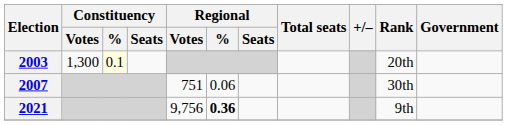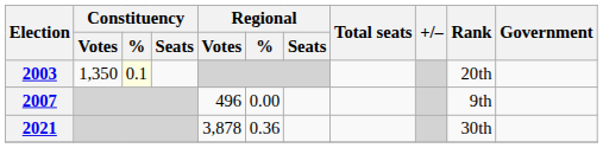2003 | Constituency / Votes: 1,300 -> 1,350
2007 | Regional / Votes: 751 -> 496
2007 | Regional / %: 0.06 -> 0.00
2007 | Rank: 30th -> 9th
2021 | Regional / Votes: 9,756 -> 3,878
2021 | Regional / %: bold -> normal
2021 | Rank: 9th -> 30th
